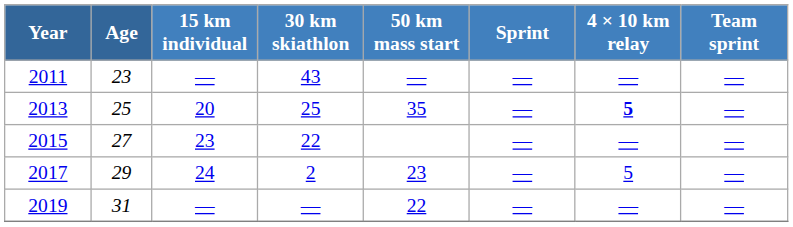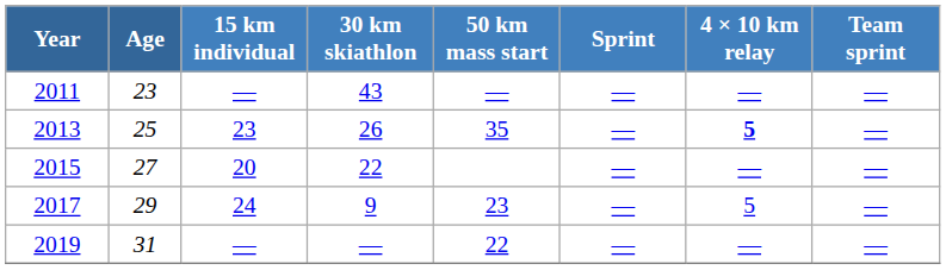2013 | 15 km individual: 20 -> 23
2013 | 30 km skiathlon: 25 -> 26
2015 | 15 km individual: 23 -> 20
2017 | 30 km skiathlon: 2 -> 9
